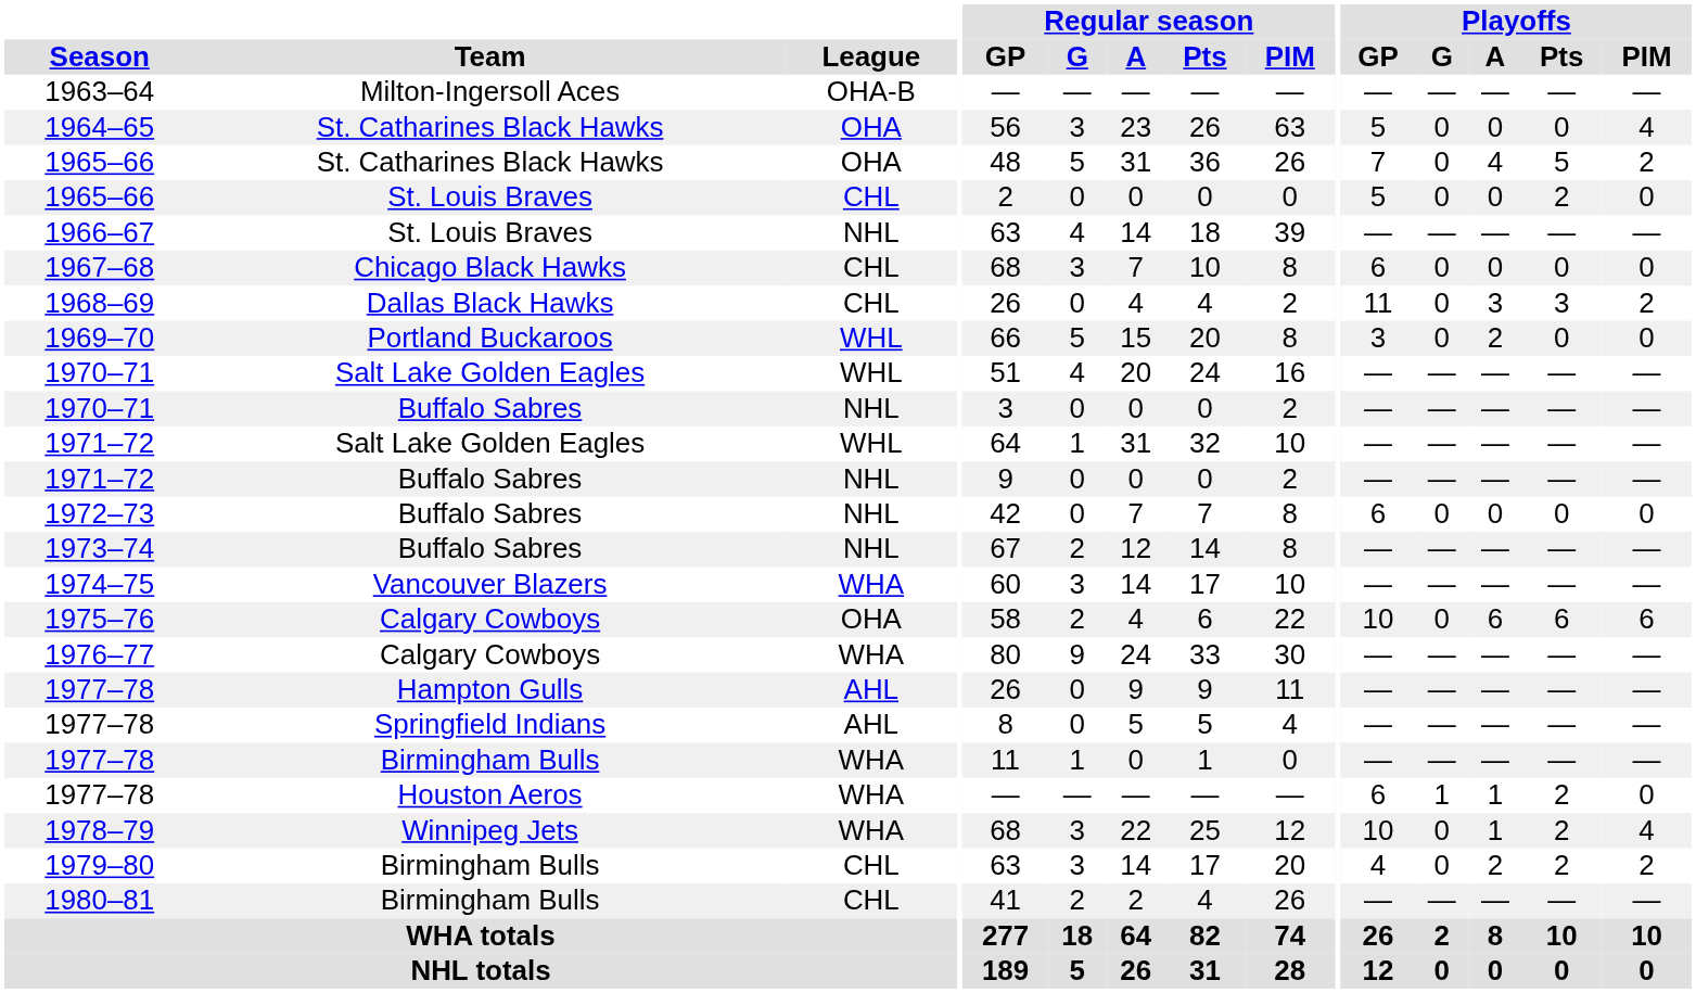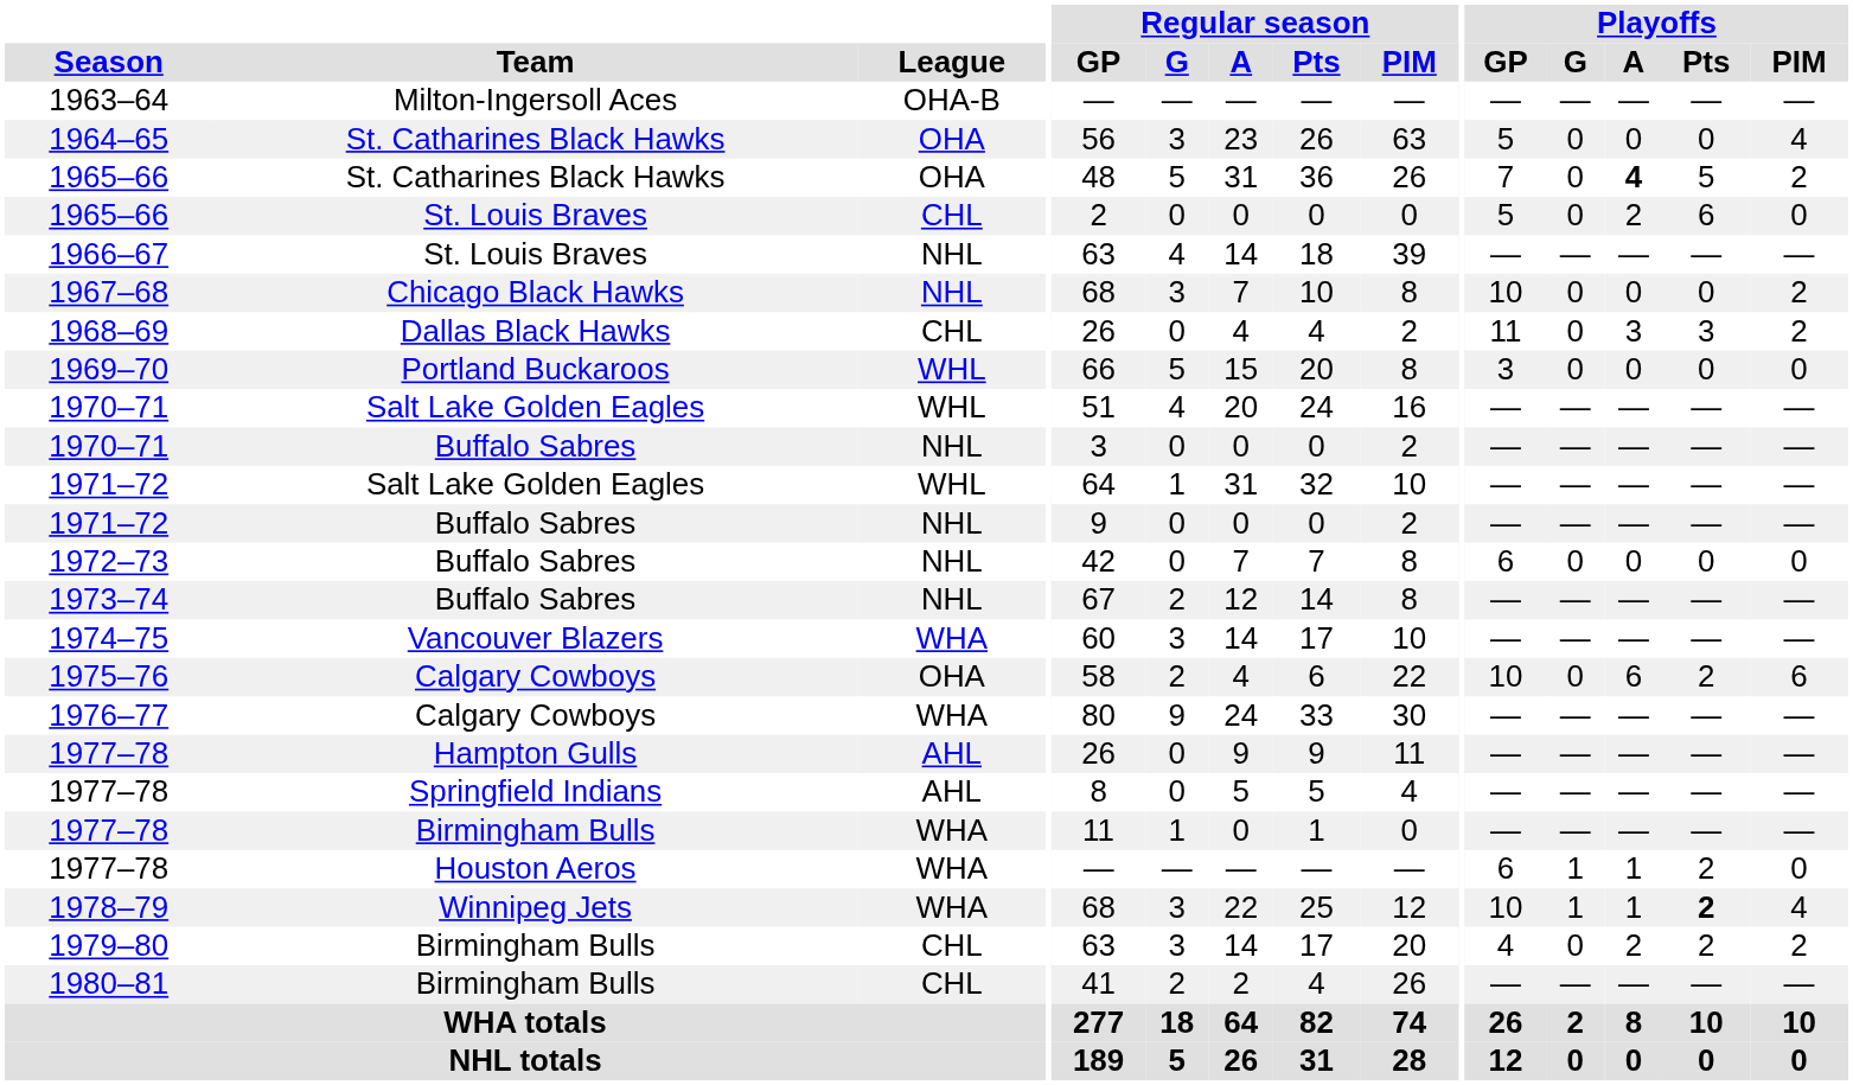1965–66 / St. Catharines Black Hawks | Playoffs / A: normal -> bold
1965–66 / St. Louis Braves | Playoffs / A: 0 -> 2
1965–66 / St. Louis Braves | Playoffs / Pts: 2 -> 6
1967–68 | League: CHL -> NHL
1967–68 | Playoffs / GP: 6 -> 10
1967–68 | Playoffs / PIM: 0 -> 2
1969–70 | Playoffs / A: 2 -> 0
1975–76 | Playoffs / Pts: 6 -> 2
1978–79 | Playoffs / G: 0 -> 1
1978–79 | Playoffs / Pts: normal -> bold
